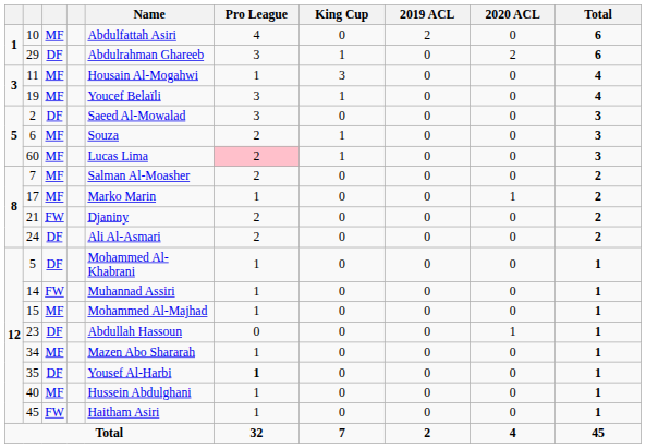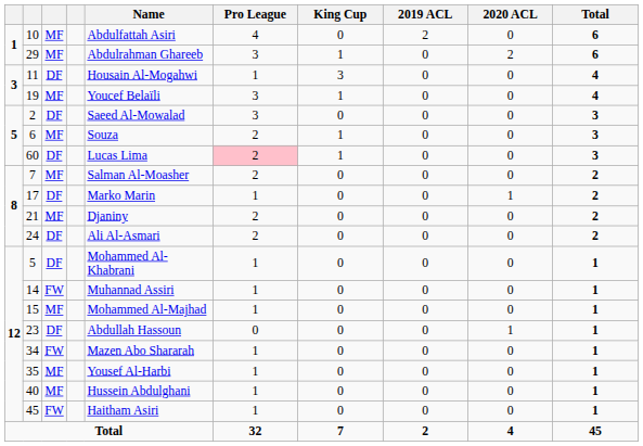29 | column 3: DF -> MF
11 | column 3: MF -> DF
60 | column 3: MF -> DF
17 | column 3: MF -> DF
21 | column 3: FW -> MF
34 | column 3: MF -> FW
35 | column 3: DF -> MF
35 | Pro League: bold -> normal
